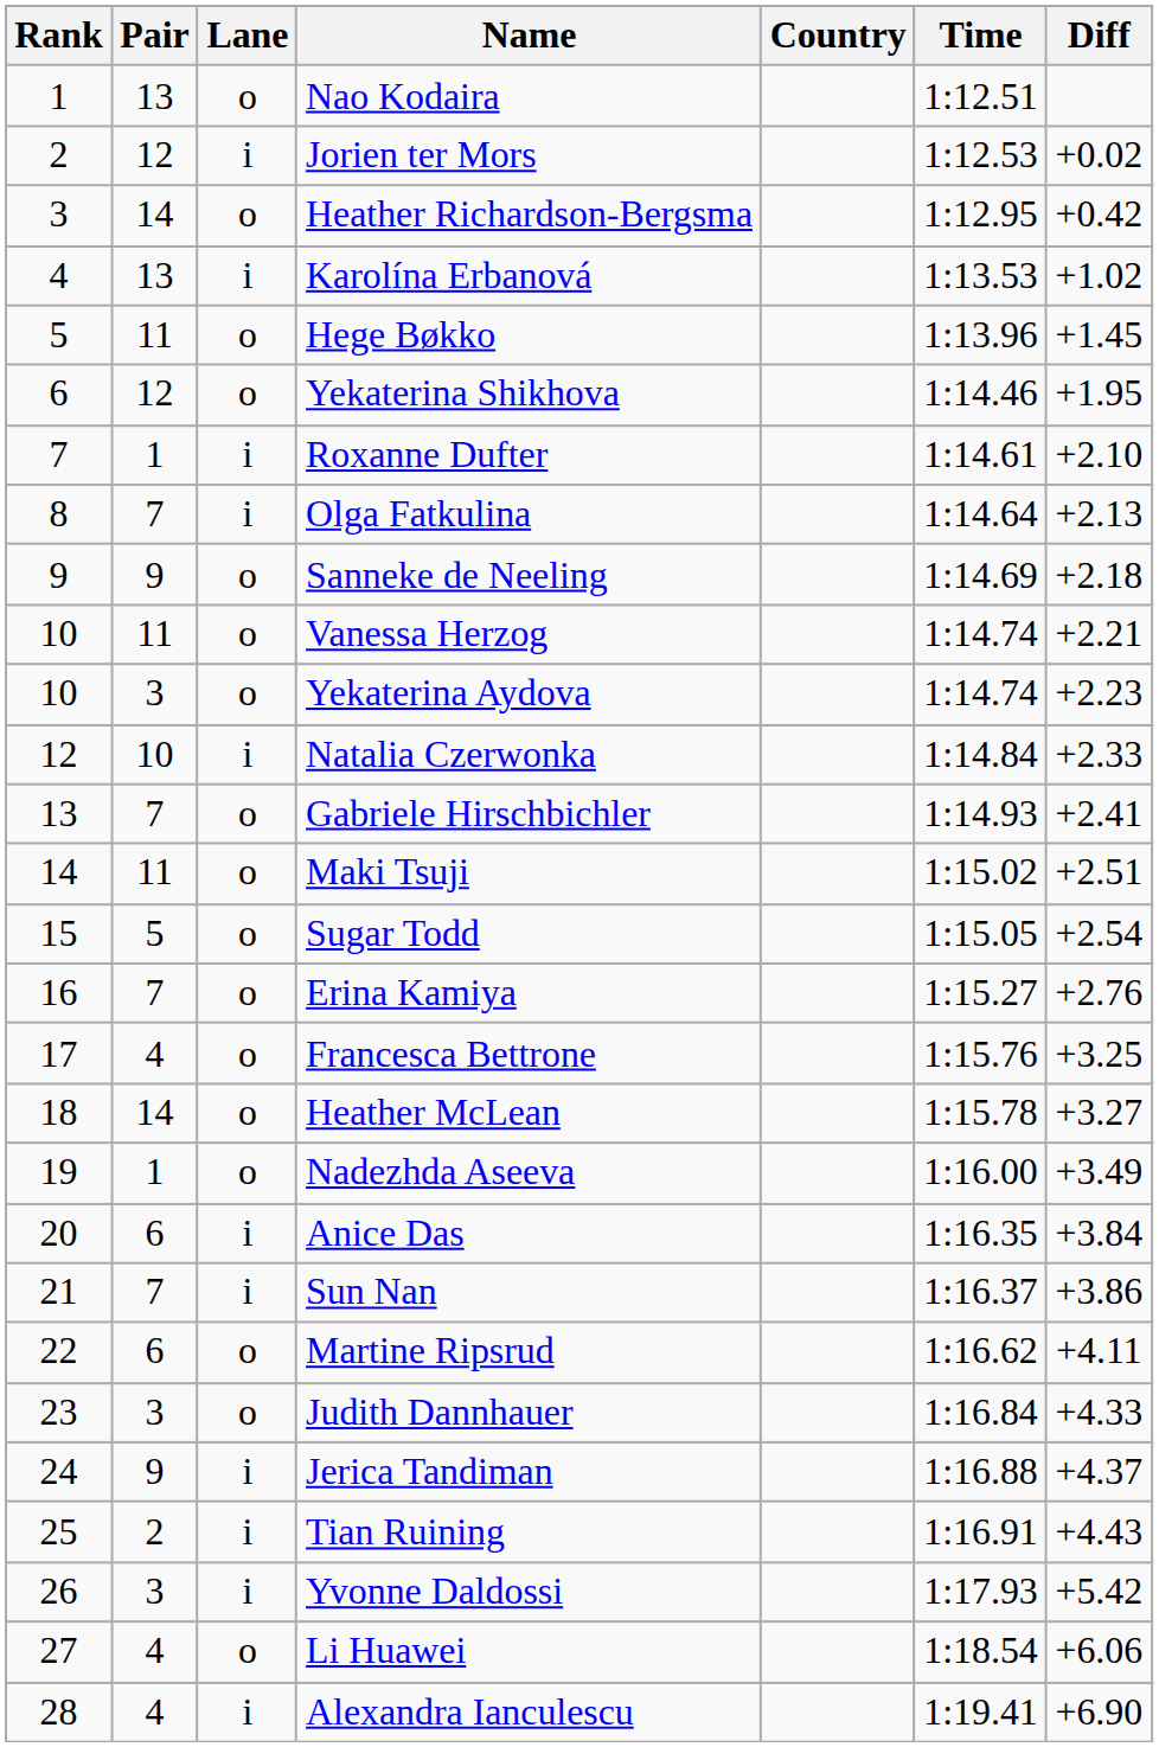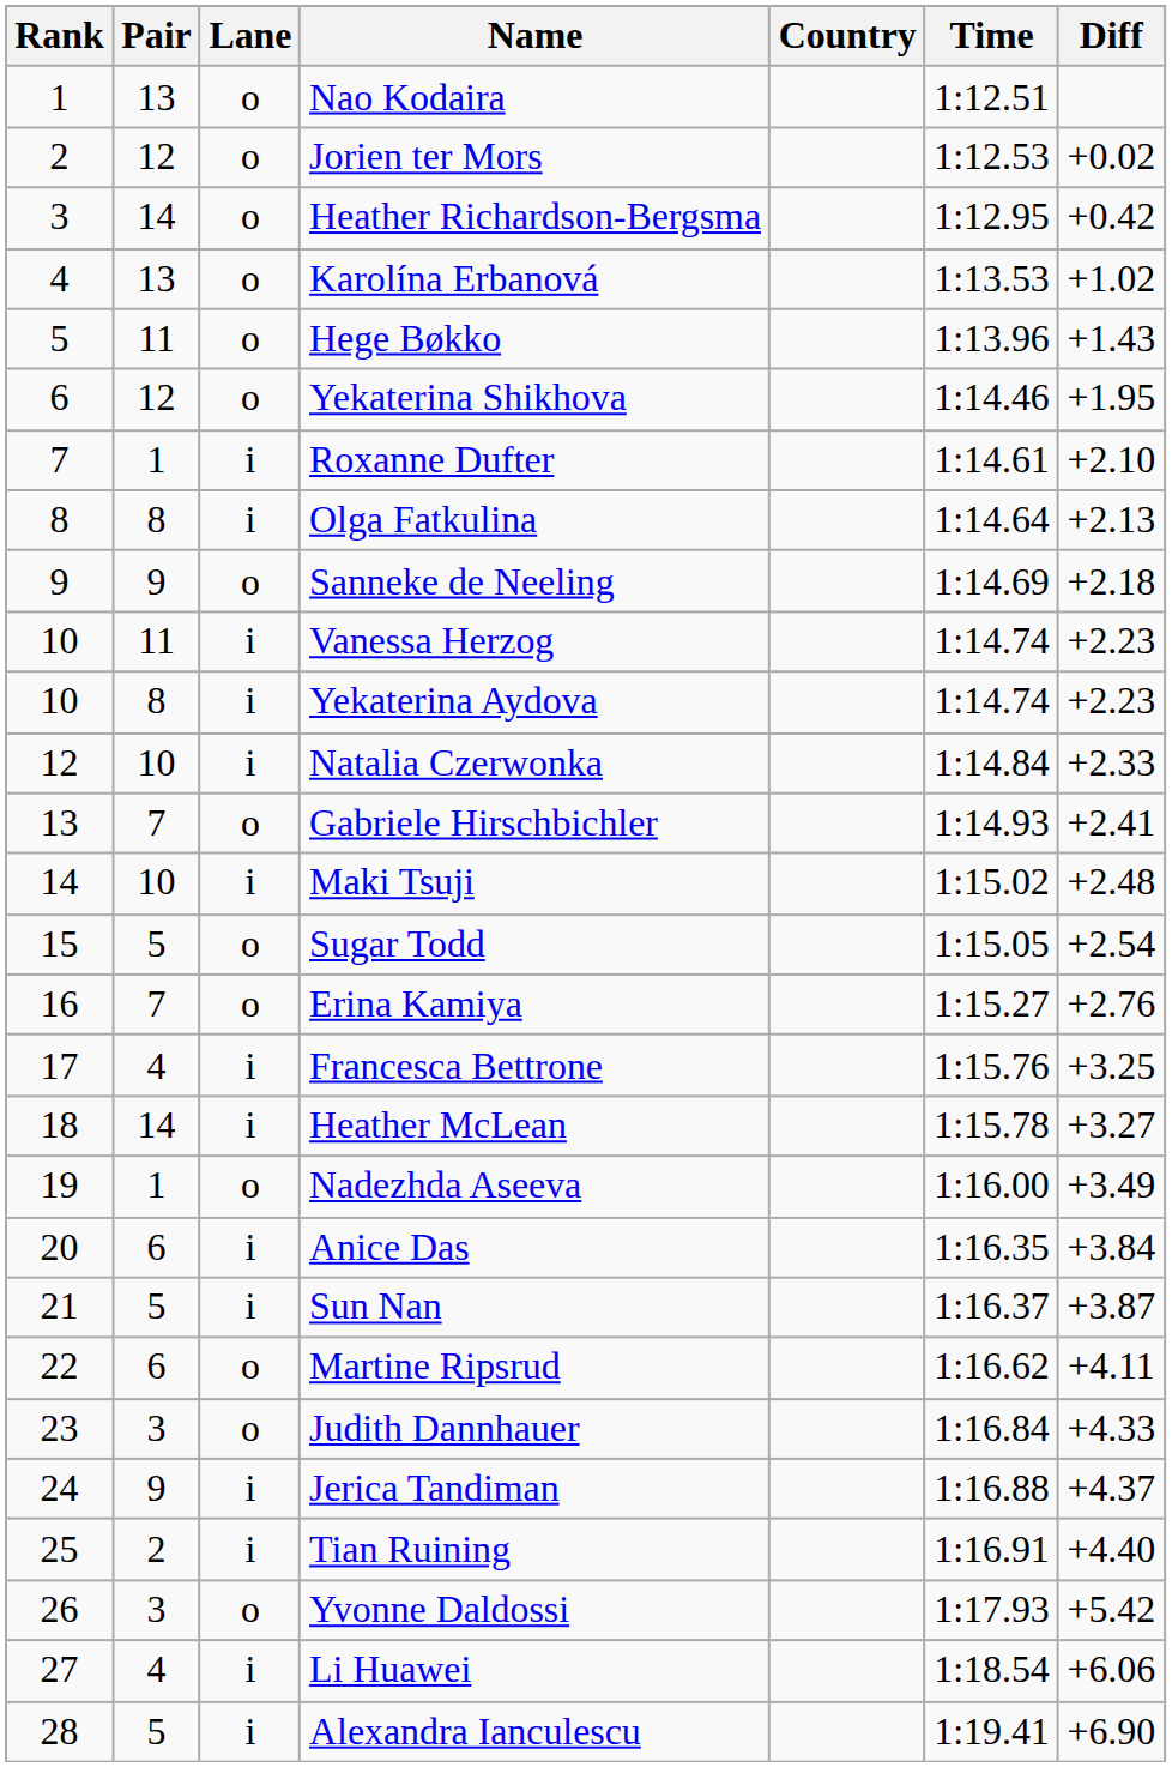Jorien ter Mors | Lane: i -> o
Karolína Erbanová | Lane: i -> o
Hege Bøkko | Diff: +1.45 -> +1.43
Olga Fatkulina | Pair: 7 -> 8
Vanessa Herzog | Lane: o -> i
Vanessa Herzog | Diff: +2.21 -> +2.23
Yekaterina Aydova | Pair: 3 -> 8
Yekaterina Aydova | Lane: o -> i
Maki Tsuji | Pair: 11 -> 10
Maki Tsuji | Lane: o -> i
Maki Tsuji | Diff: +2.51 -> +2.48
Francesca Bettrone | Lane: o -> i
Heather McLean | Lane: o -> i
Sun Nan | Pair: 7 -> 5
Sun Nan | Diff: +3.86 -> +3.87
Tian Ruining | Diff: +4.43 -> +4.40
Yvonne Daldossi | Lane: i -> o
Li Huawei | Lane: o -> i
Alexandra Ianculescu | Pair: 4 -> 5
